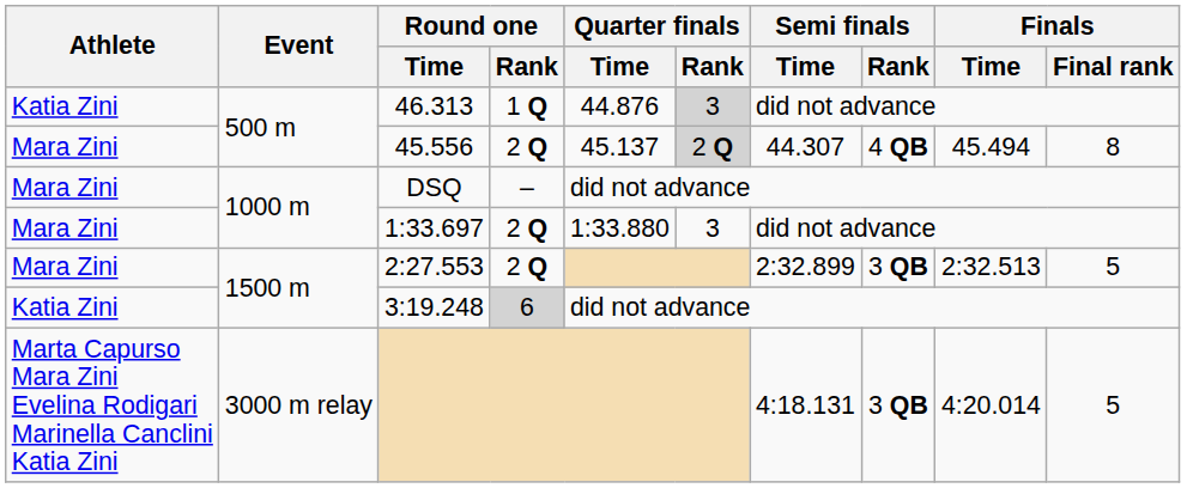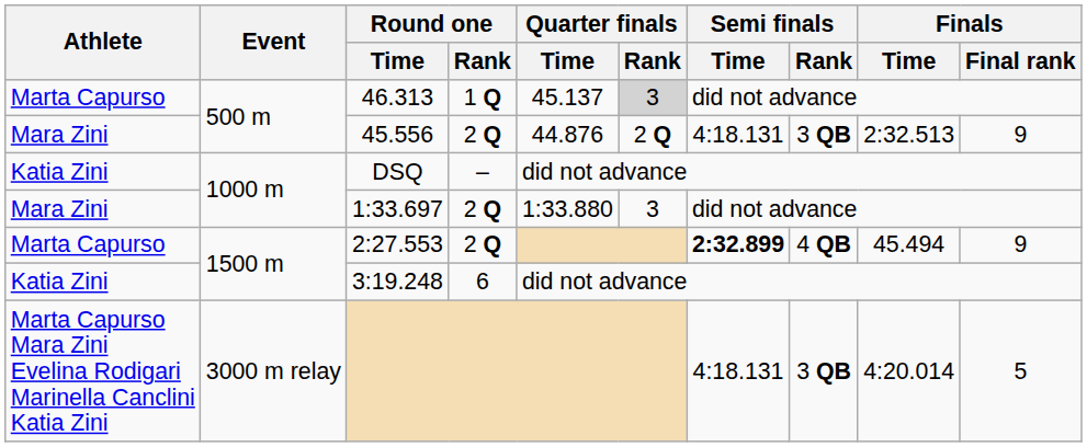46.313 | Athlete: Katia Zini -> Marta Capurso
46.313 | Quarter finals / Time: 44.876 -> 45.137
45.556 | Quarter finals / Time: 45.137 -> 44.876
45.556 | Quarter finals / Rank: lightgrey background -> no background
45.556 | Semi finals / Time: 44.307 -> 4:18.131
45.556 | Semi finals / Rank: 4 QB -> 3 QB
45.556 | Finals / Time: 45.494 -> 2:32.513
45.556 | Finals / Final rank: 8 -> 9
DSQ | Athlete: Mara Zini -> Katia Zini
2:27.553 | Athlete: Mara Zini -> Marta Capurso
2:27.553 | Semi finals / Time: normal -> bold
2:27.553 | Semi finals / Rank: 3 QB -> 4 QB
2:27.553 | Finals / Time: 2:32.513 -> 45.494
2:27.553 | Finals / Final rank: 5 -> 9
3:19.248 | Round one / Rank: lightgrey background -> no background
